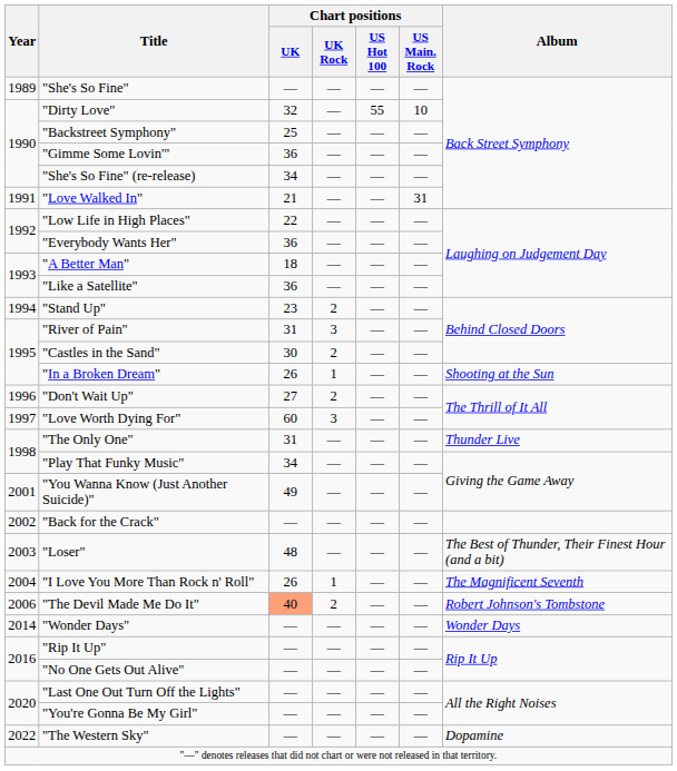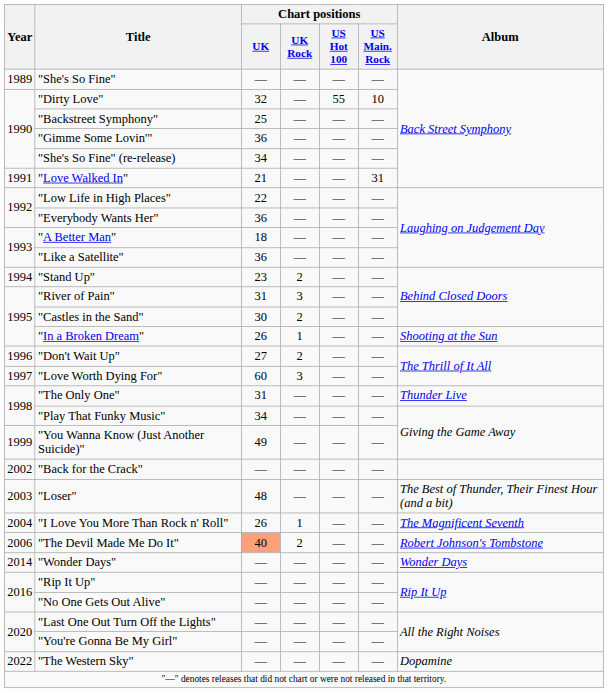"You Wanna Know (Just Another Suicide)" | Year: 2001 -> 1999
